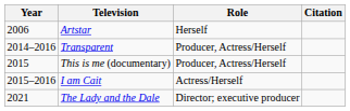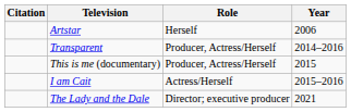columns swapped: Year <-> Citation
